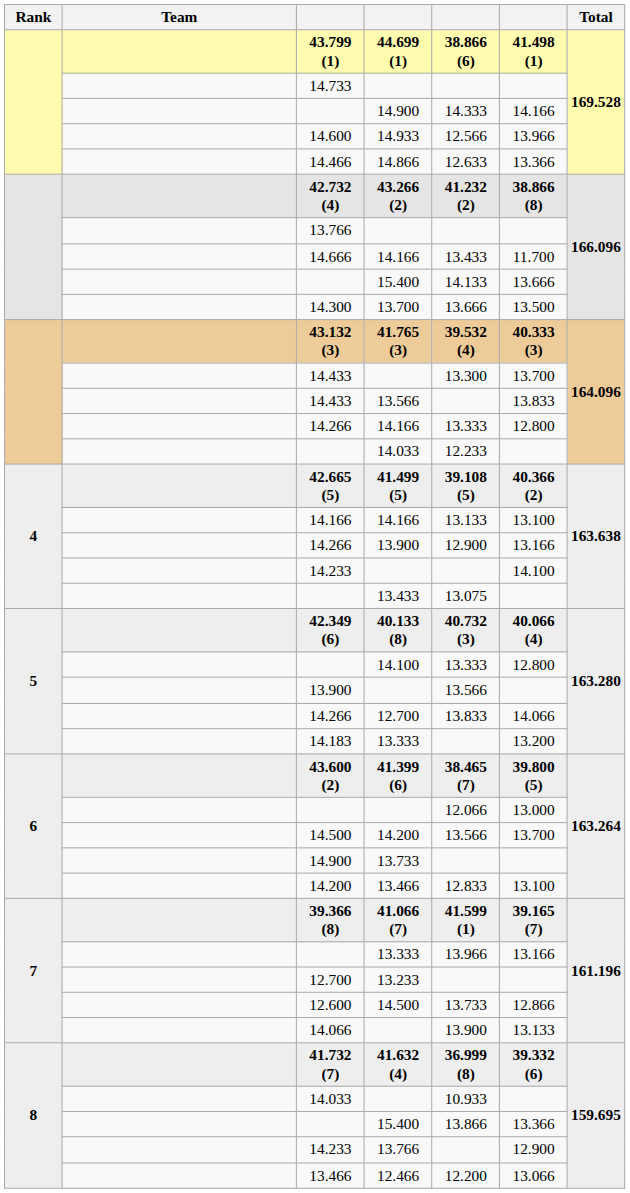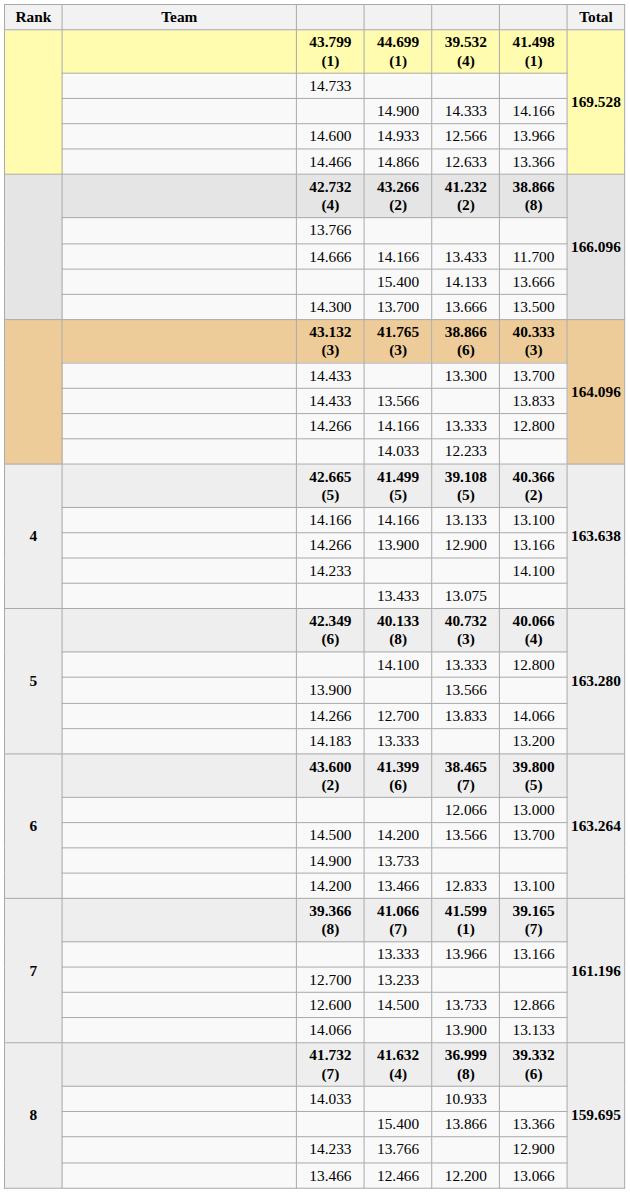43.799 (1) | column 5: 38.866 (6) -> 39.532 (4)
43.132 (3) | column 5: 39.532 (4) -> 38.866 (6)
